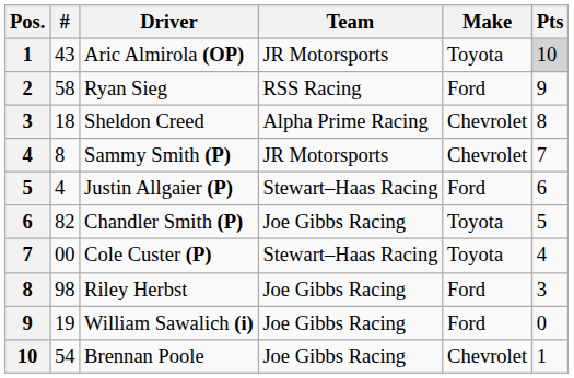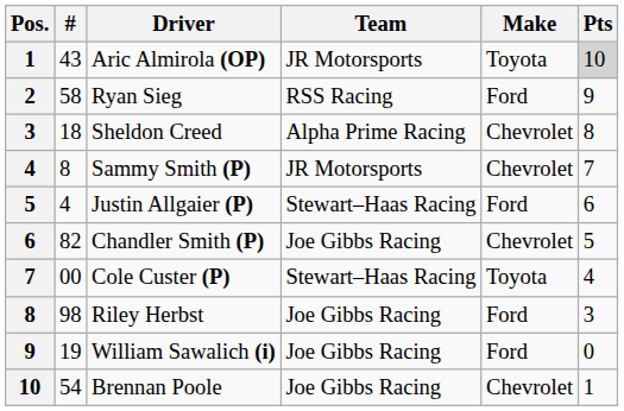Chandler Smith (P) | Make: Toyota -> Chevrolet
